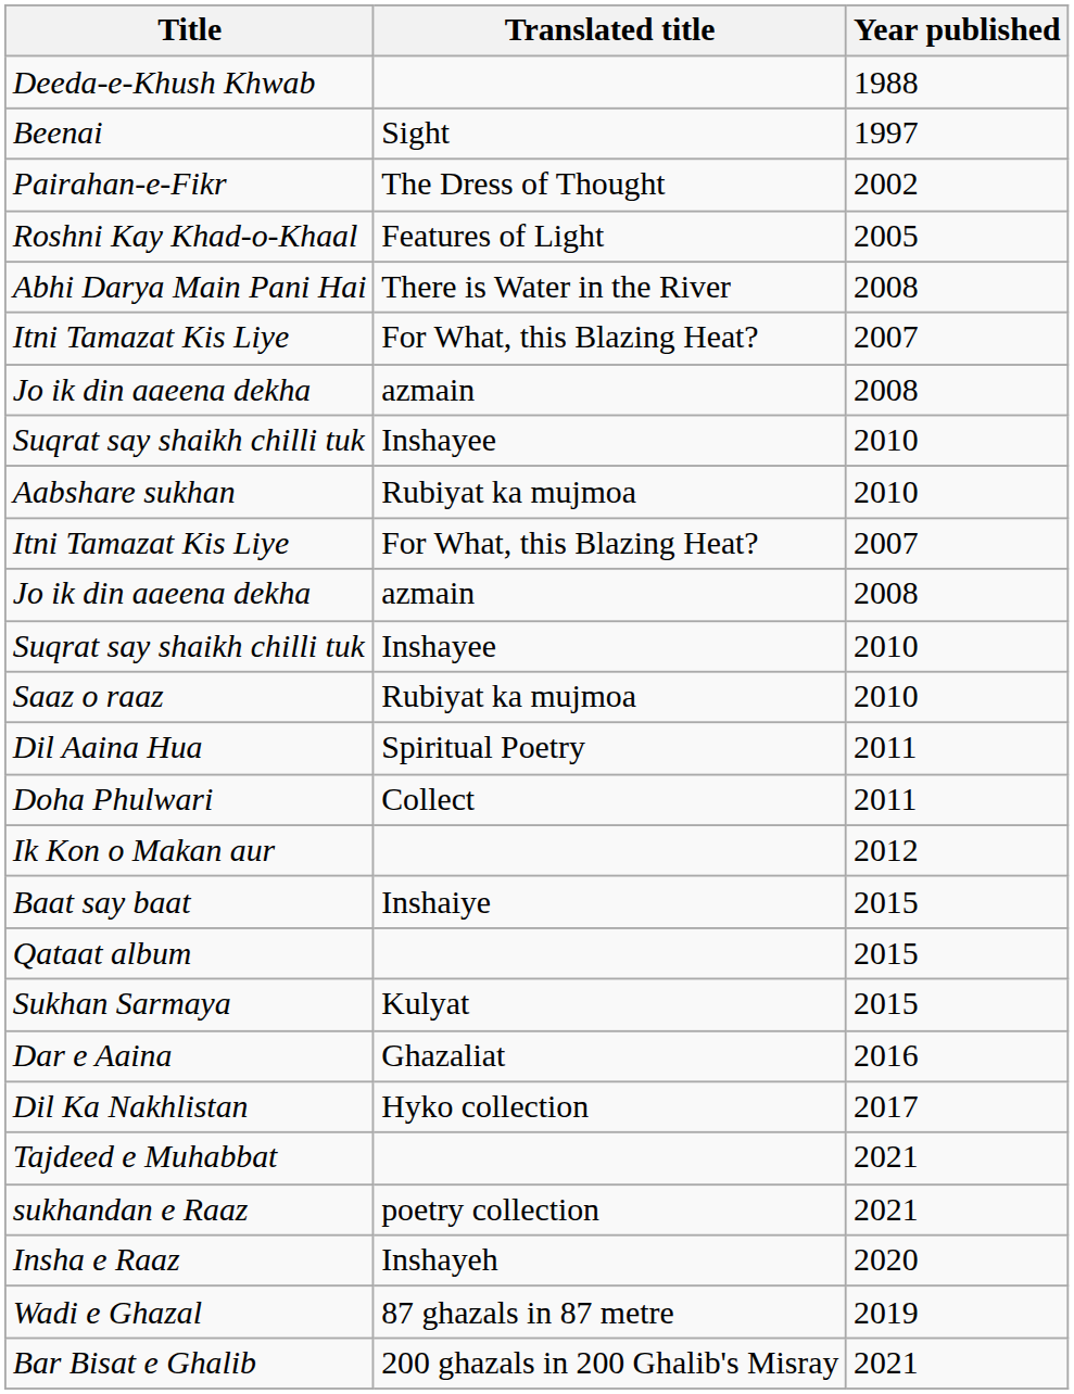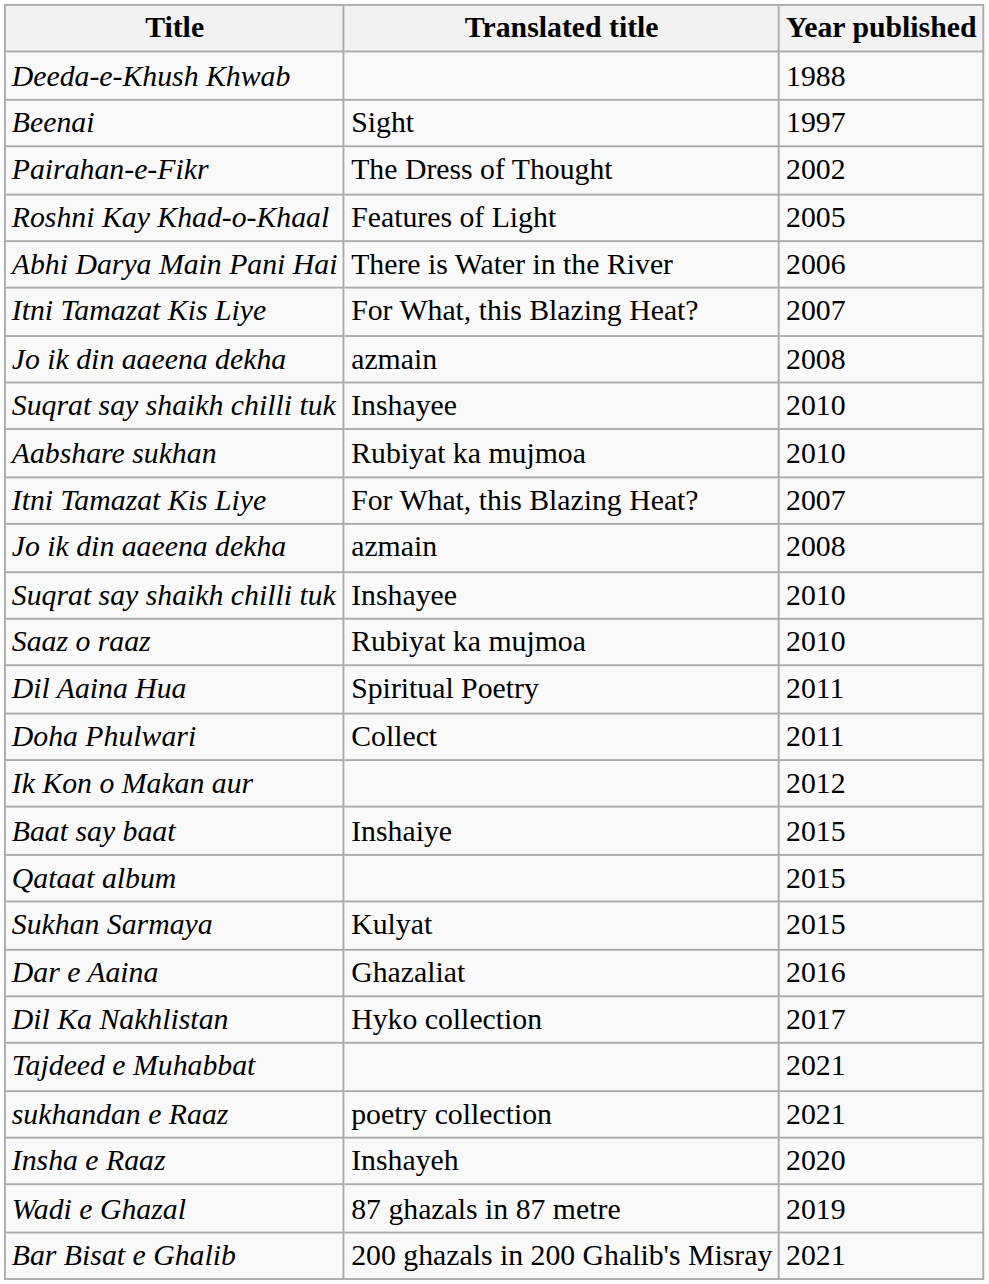Abhi Darya Main Pani Hai | Year published: 2008 -> 2006
